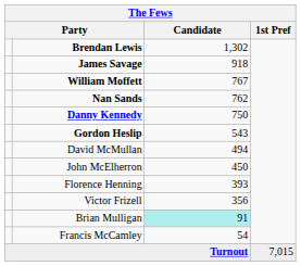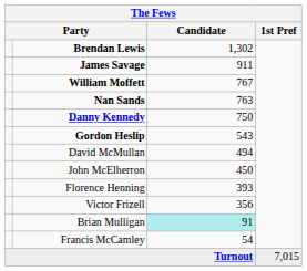James Savage | Candidate: 918 -> 911
Nan Sands | Candidate: 762 -> 763
